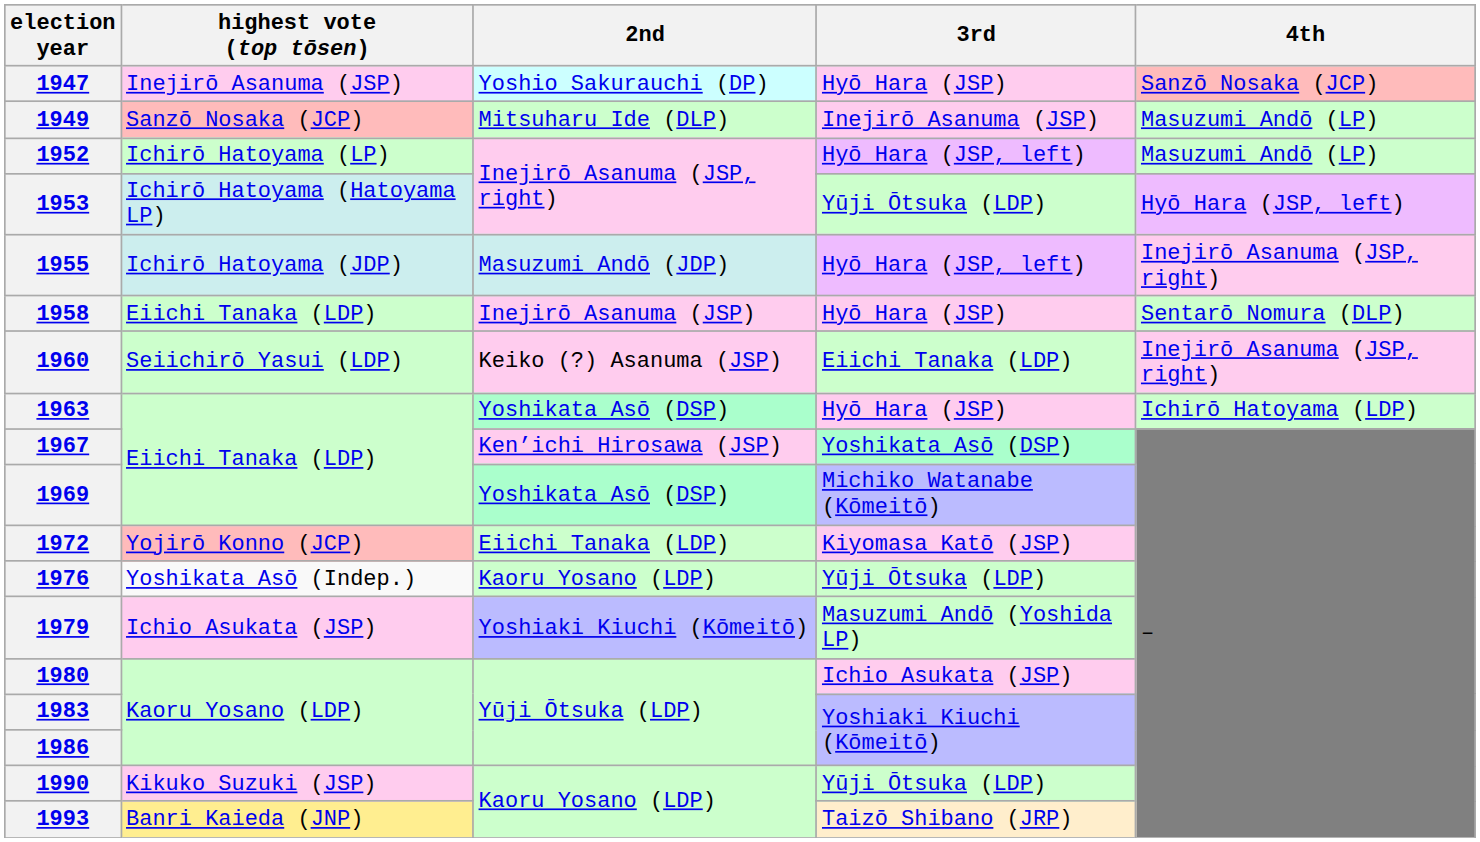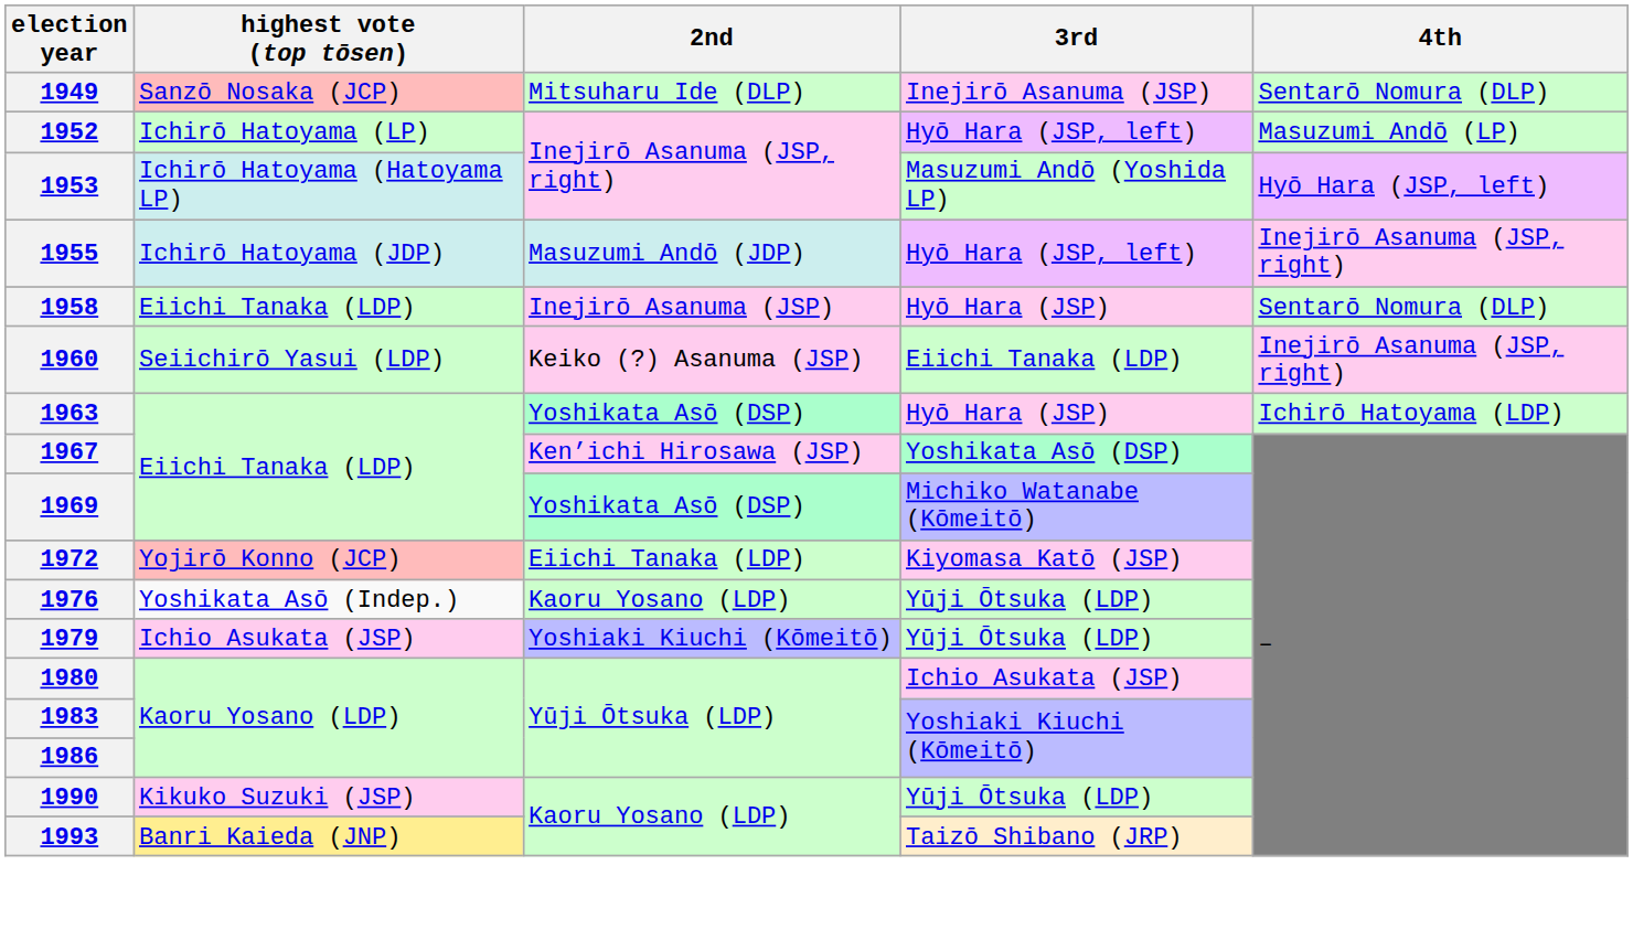- row: 1947 | Inejirō Asanuma (JSP) | Yoshio Sakurauchi (DP) | Hyō Hara (JSP) | Sanzō Nosaka (JCP)
1949 | 4th: Masuzumi Andō (LP) -> Sentarō Nomura (DLP)
1953 | 3rd: Yūji Ōtsuka (LDP) -> Masuzumi Andō (Yoshida LP)
1979 | 3rd: Masuzumi Andō (Yoshida LP) -> Yūji Ōtsuka (LDP)
